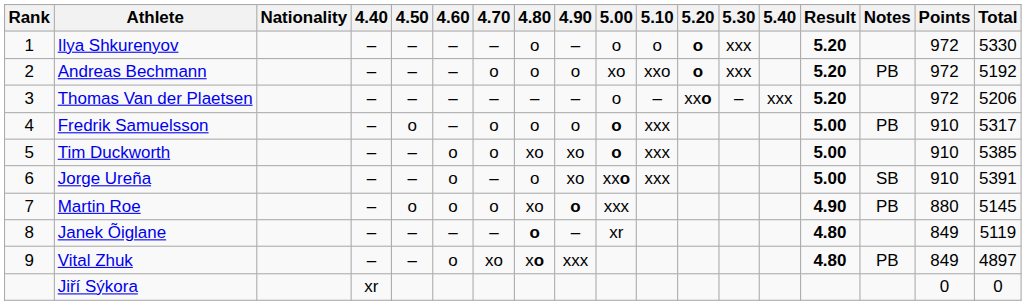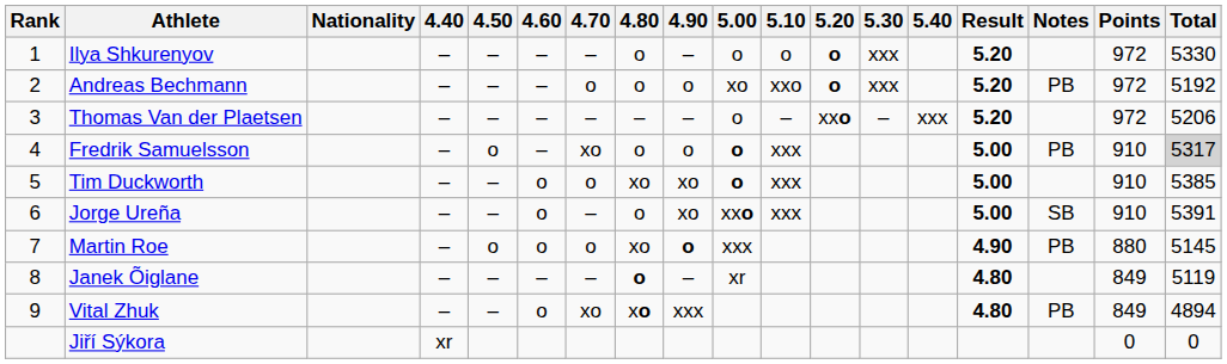Fredrik Samuelsson | 4.70: o -> xo
Fredrik Samuelsson | Total: no background -> lightgrey background
Vital Zhuk | Total: 4897 -> 4894
